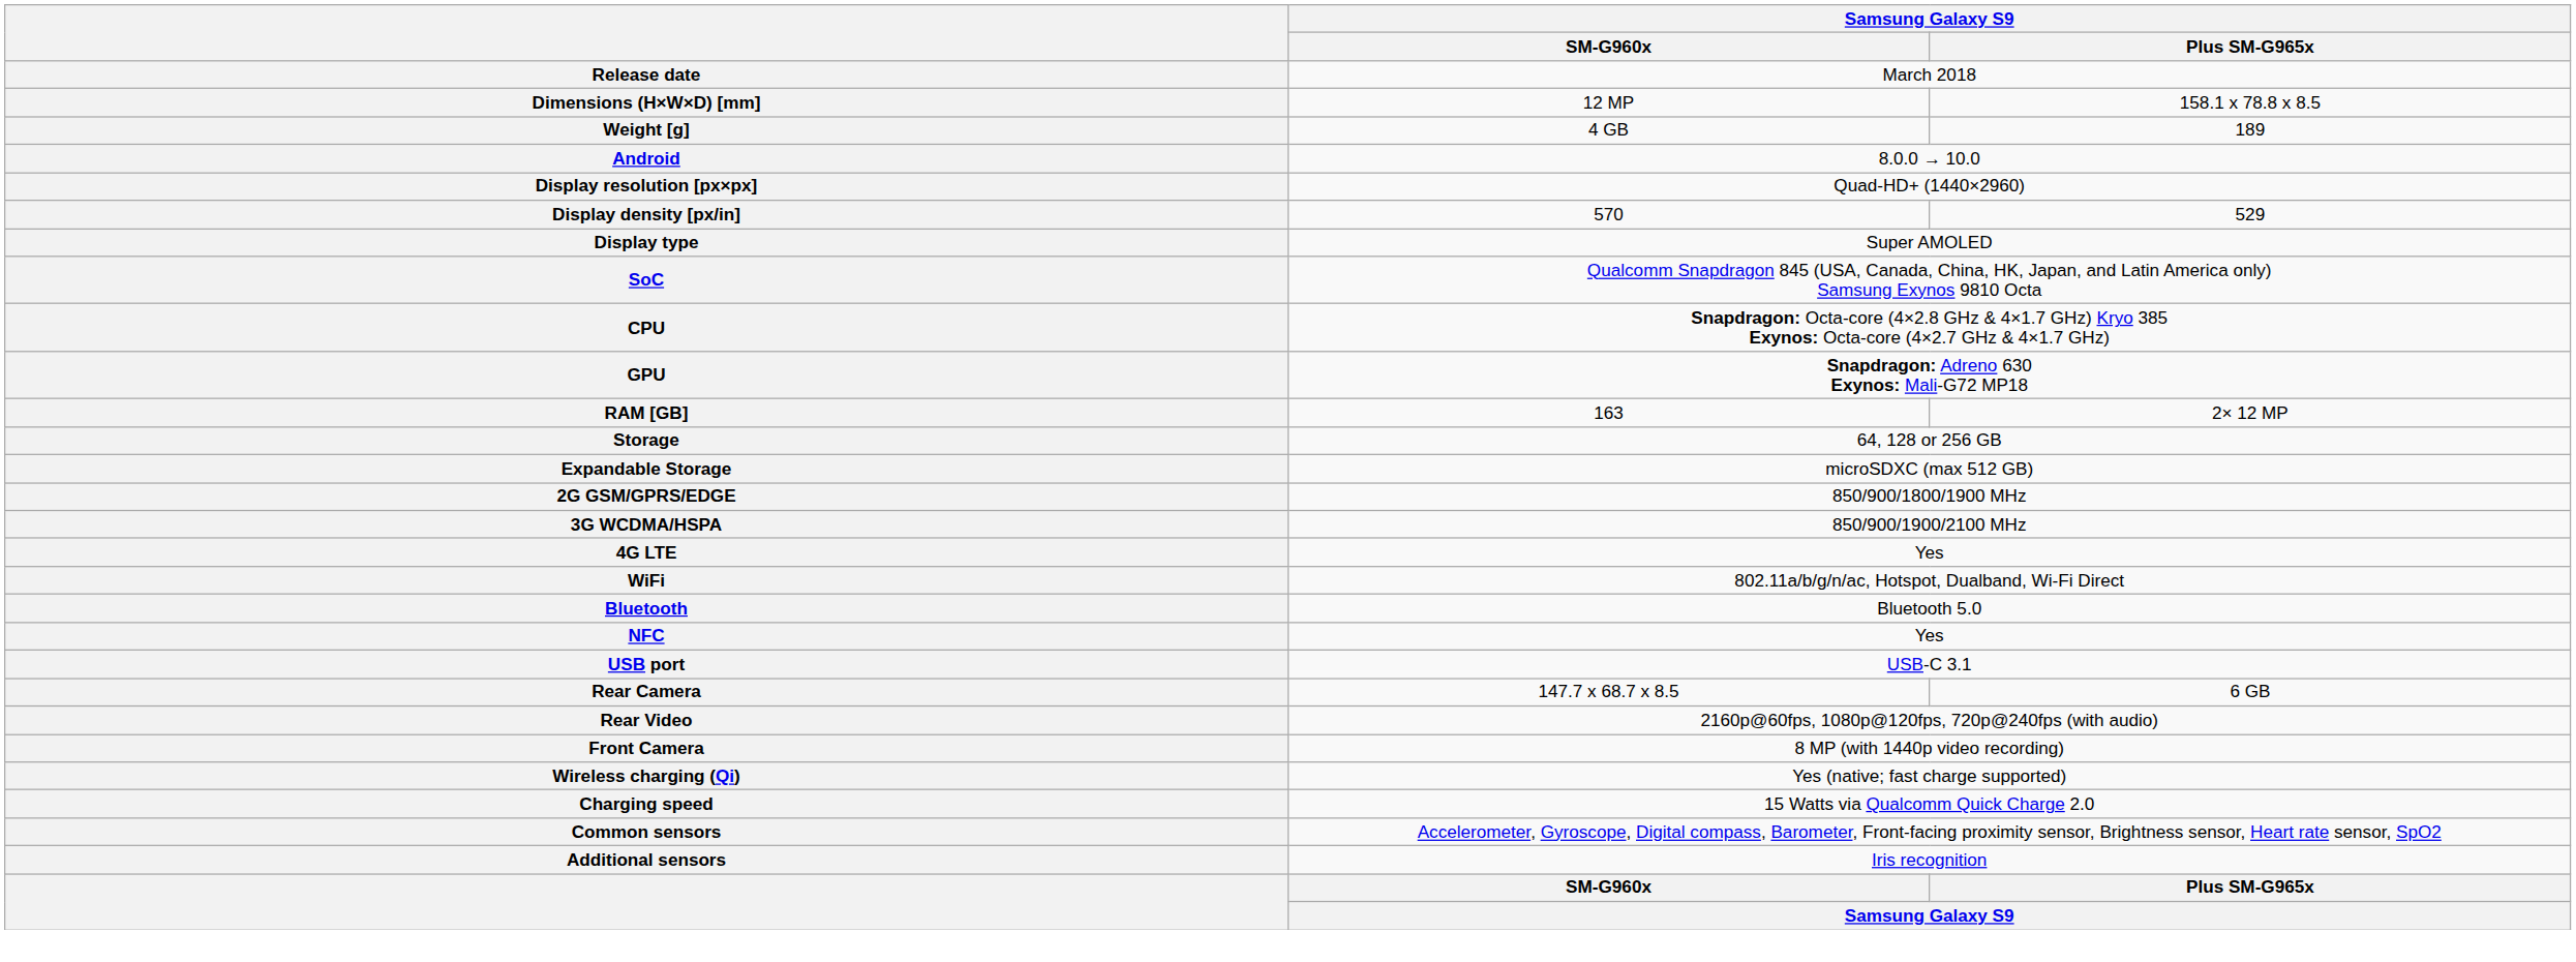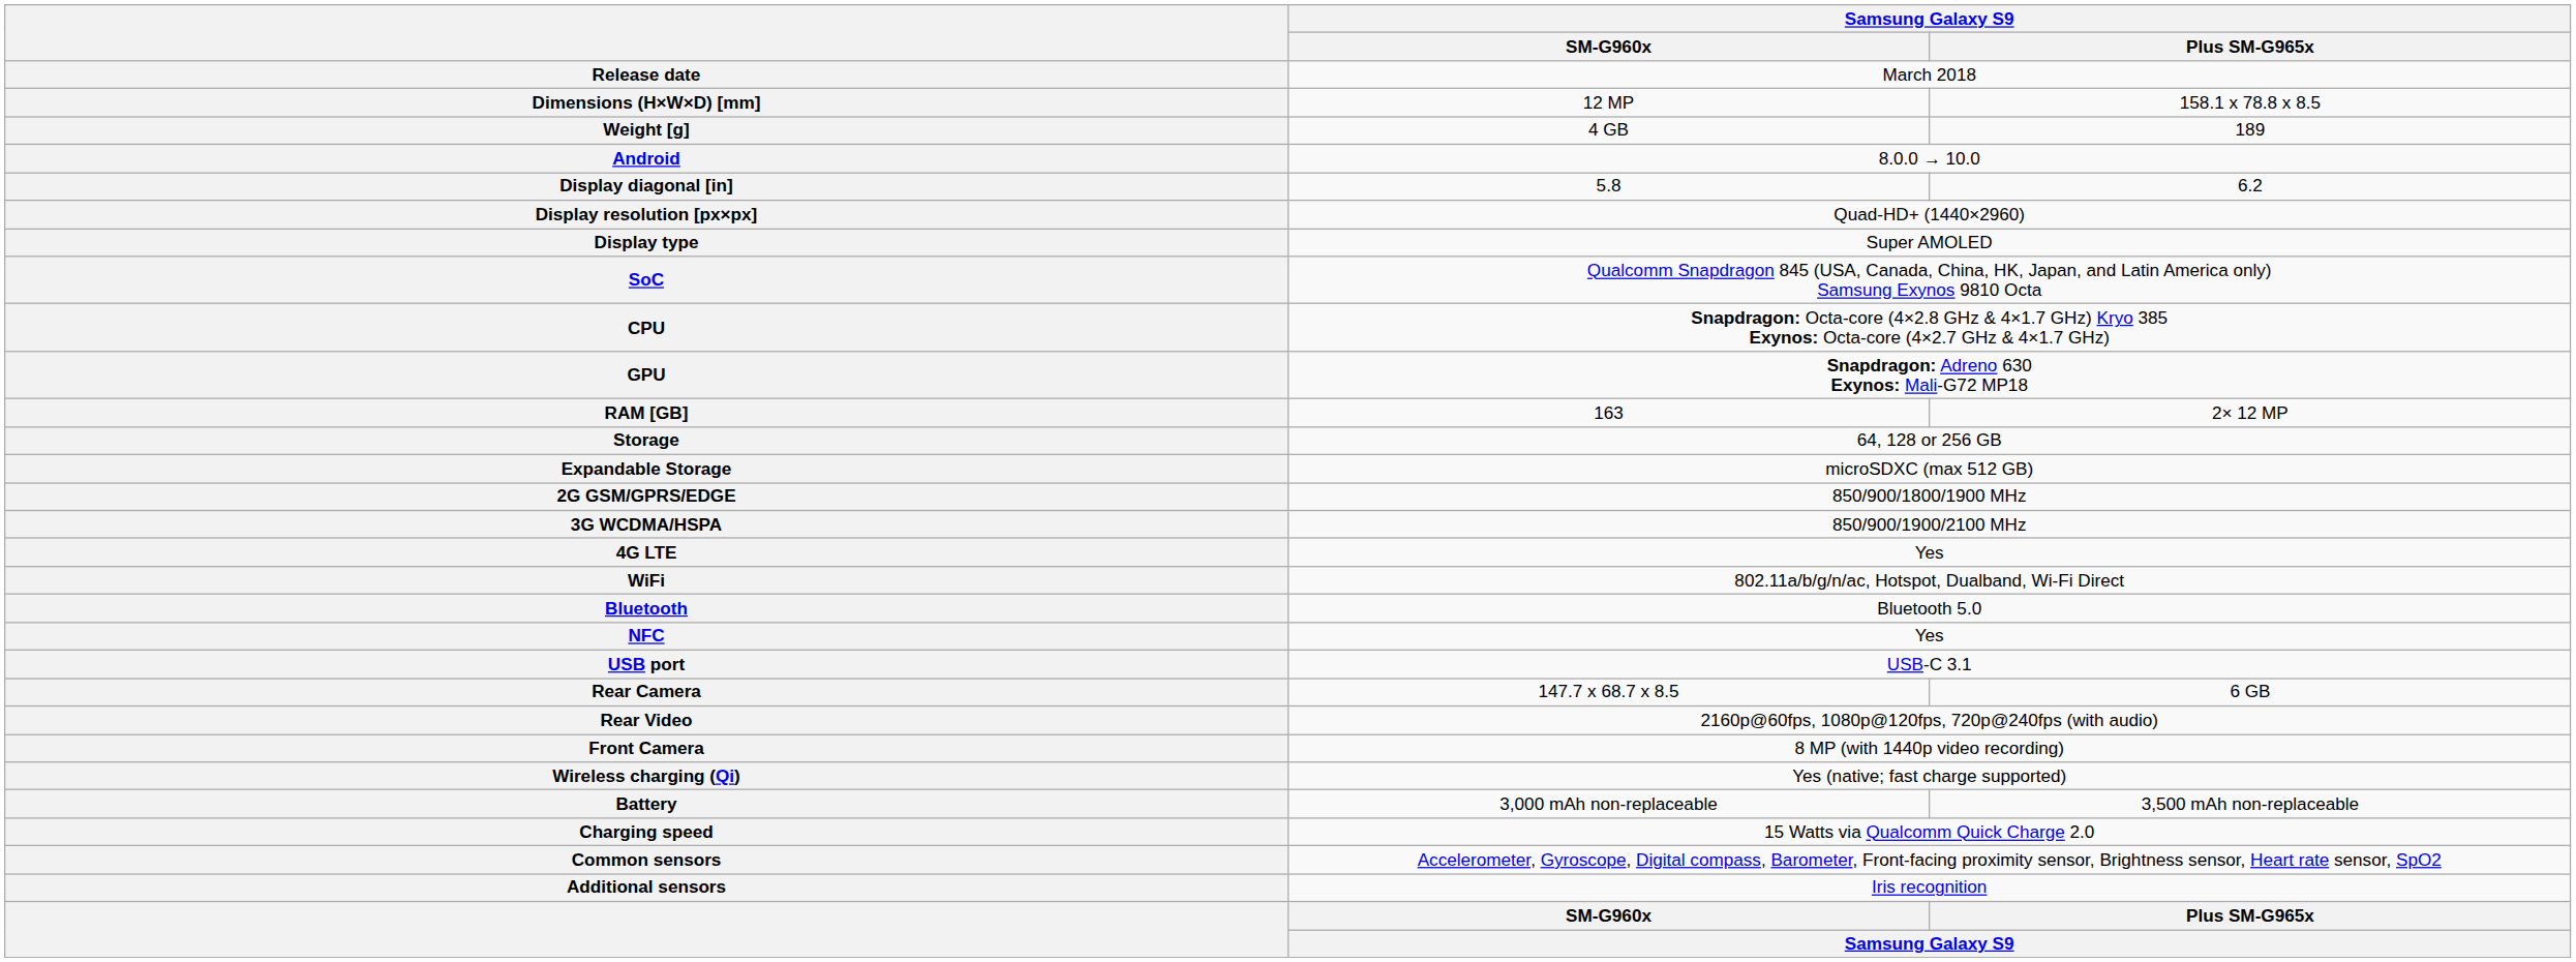+ row: Display diagonal [in] | 5.8 | 6.2
- row: Display density [px/in] | 570 | 529
+ row: Battery | 3,000 mAh non-replaceable | 3,500 mAh non-replaceable
